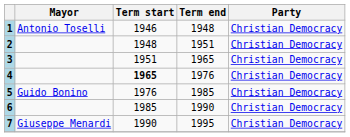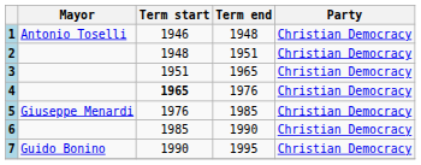5 | Mayor: Guido Bonino -> Giuseppe Menardi
7 | Mayor: Giuseppe Menardi -> Guido Bonino
